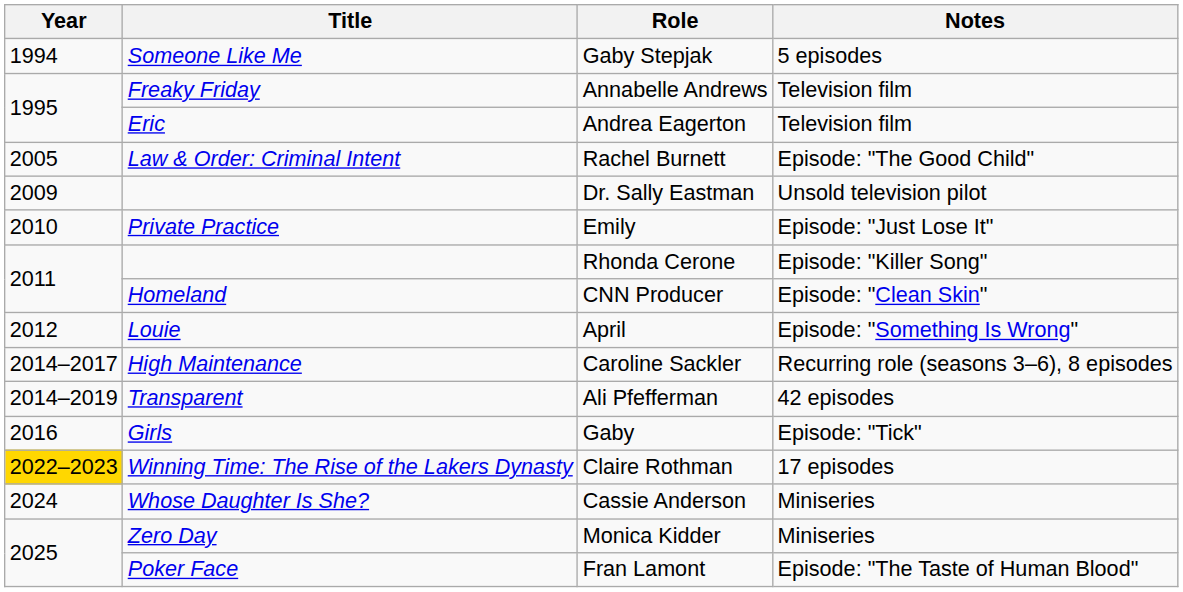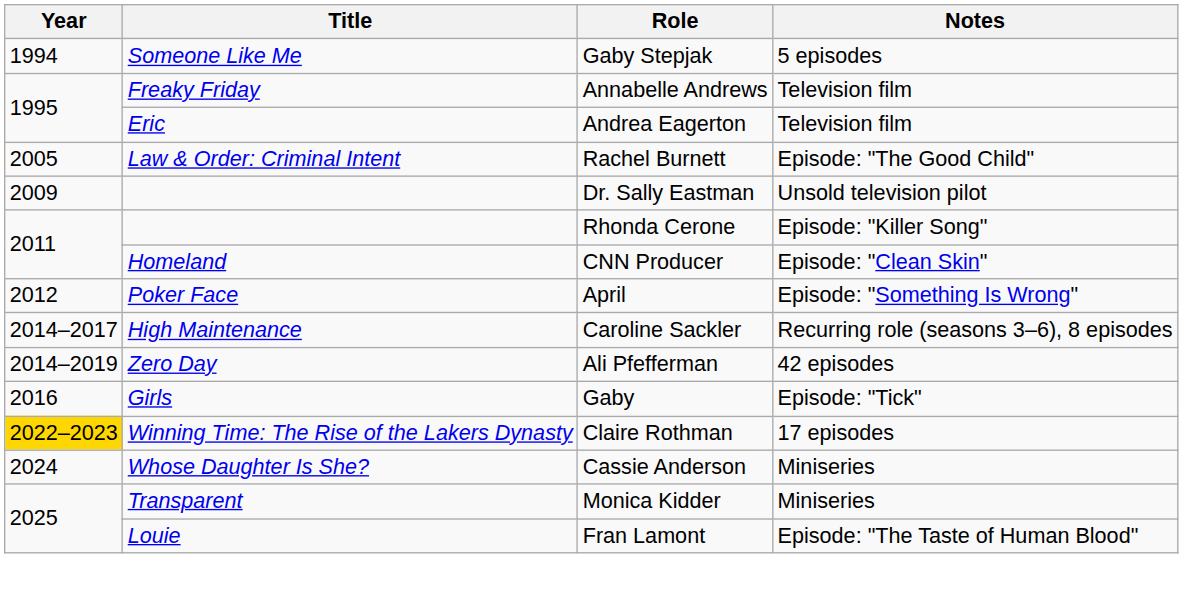- row: 2010 | Private Practice | Emily | Episode: "Just Lose It"
April | Title: Louie -> Poker Face
Ali Pfefferman | Title: Transparent -> Zero Day
Monica Kidder | Title: Zero Day -> Transparent
Fran Lamont | Title: Poker Face -> Louie
